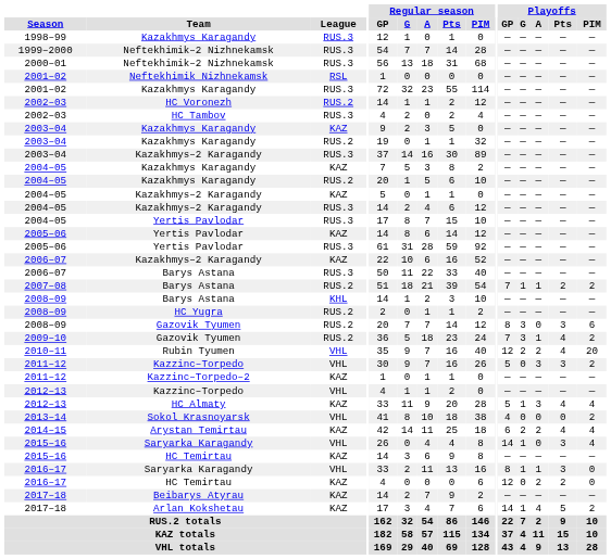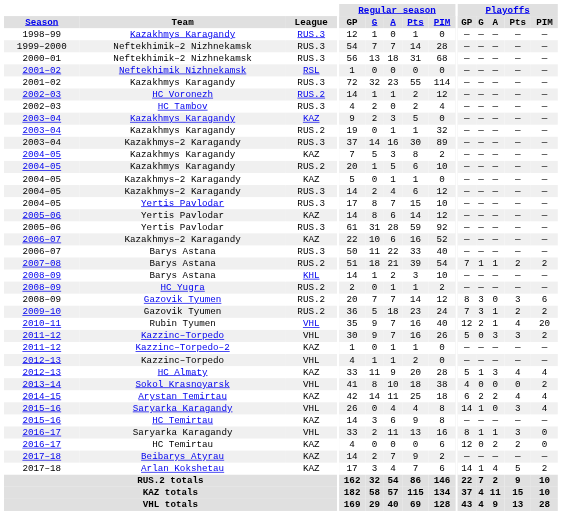2009–10 | Playoffs / Pts: 4 -> 2
2010–11 | Playoffs / A: 2 -> 1
